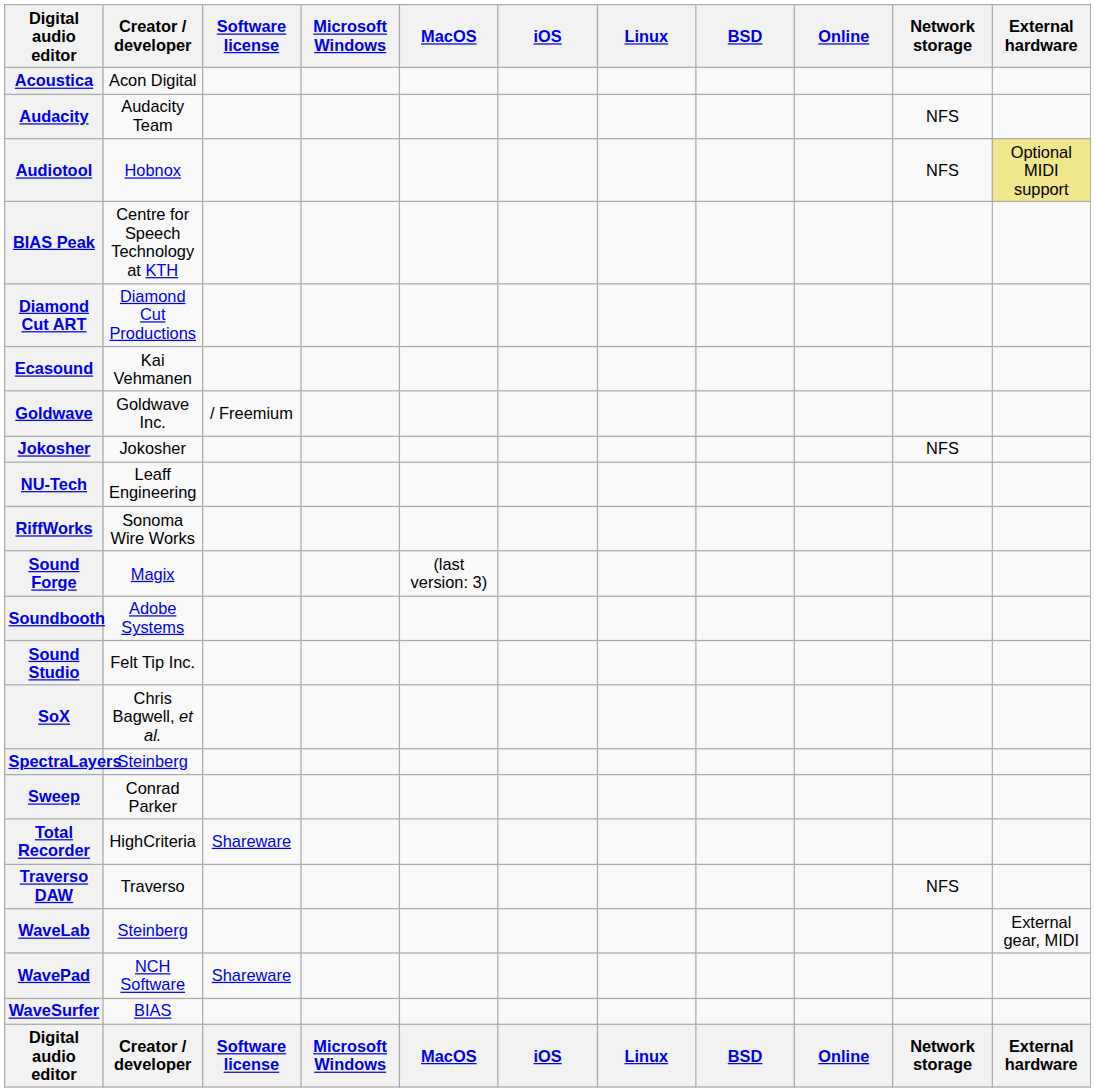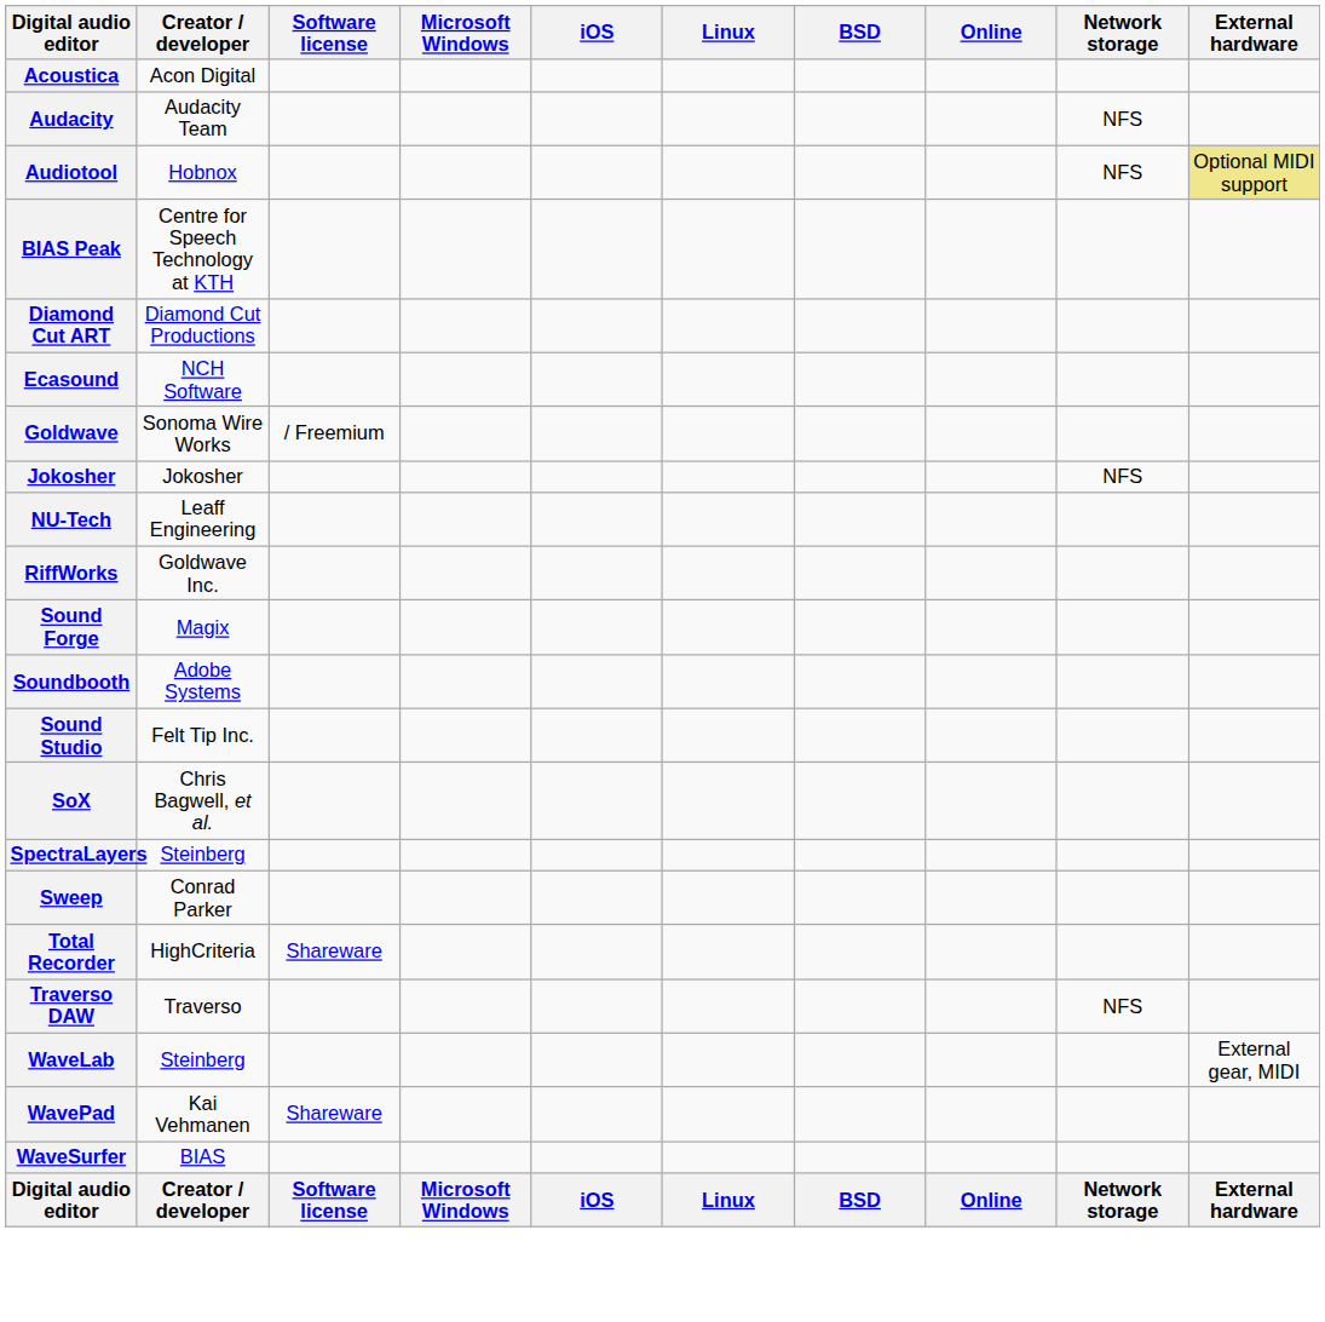- column: MacOS | (last version: 3) | MacOS
Ecasound | Creator / developer: Kai Vehmanen -> NCH Software
Goldwave | Creator / developer: Goldwave Inc. -> Sonoma Wire Works
RiffWorks | Creator / developer: Sonoma Wire Works -> Goldwave Inc.
WavePad | Creator / developer: NCH Software -> Kai Vehmanen
